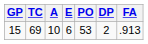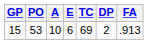columns swapped: PO <-> TC
